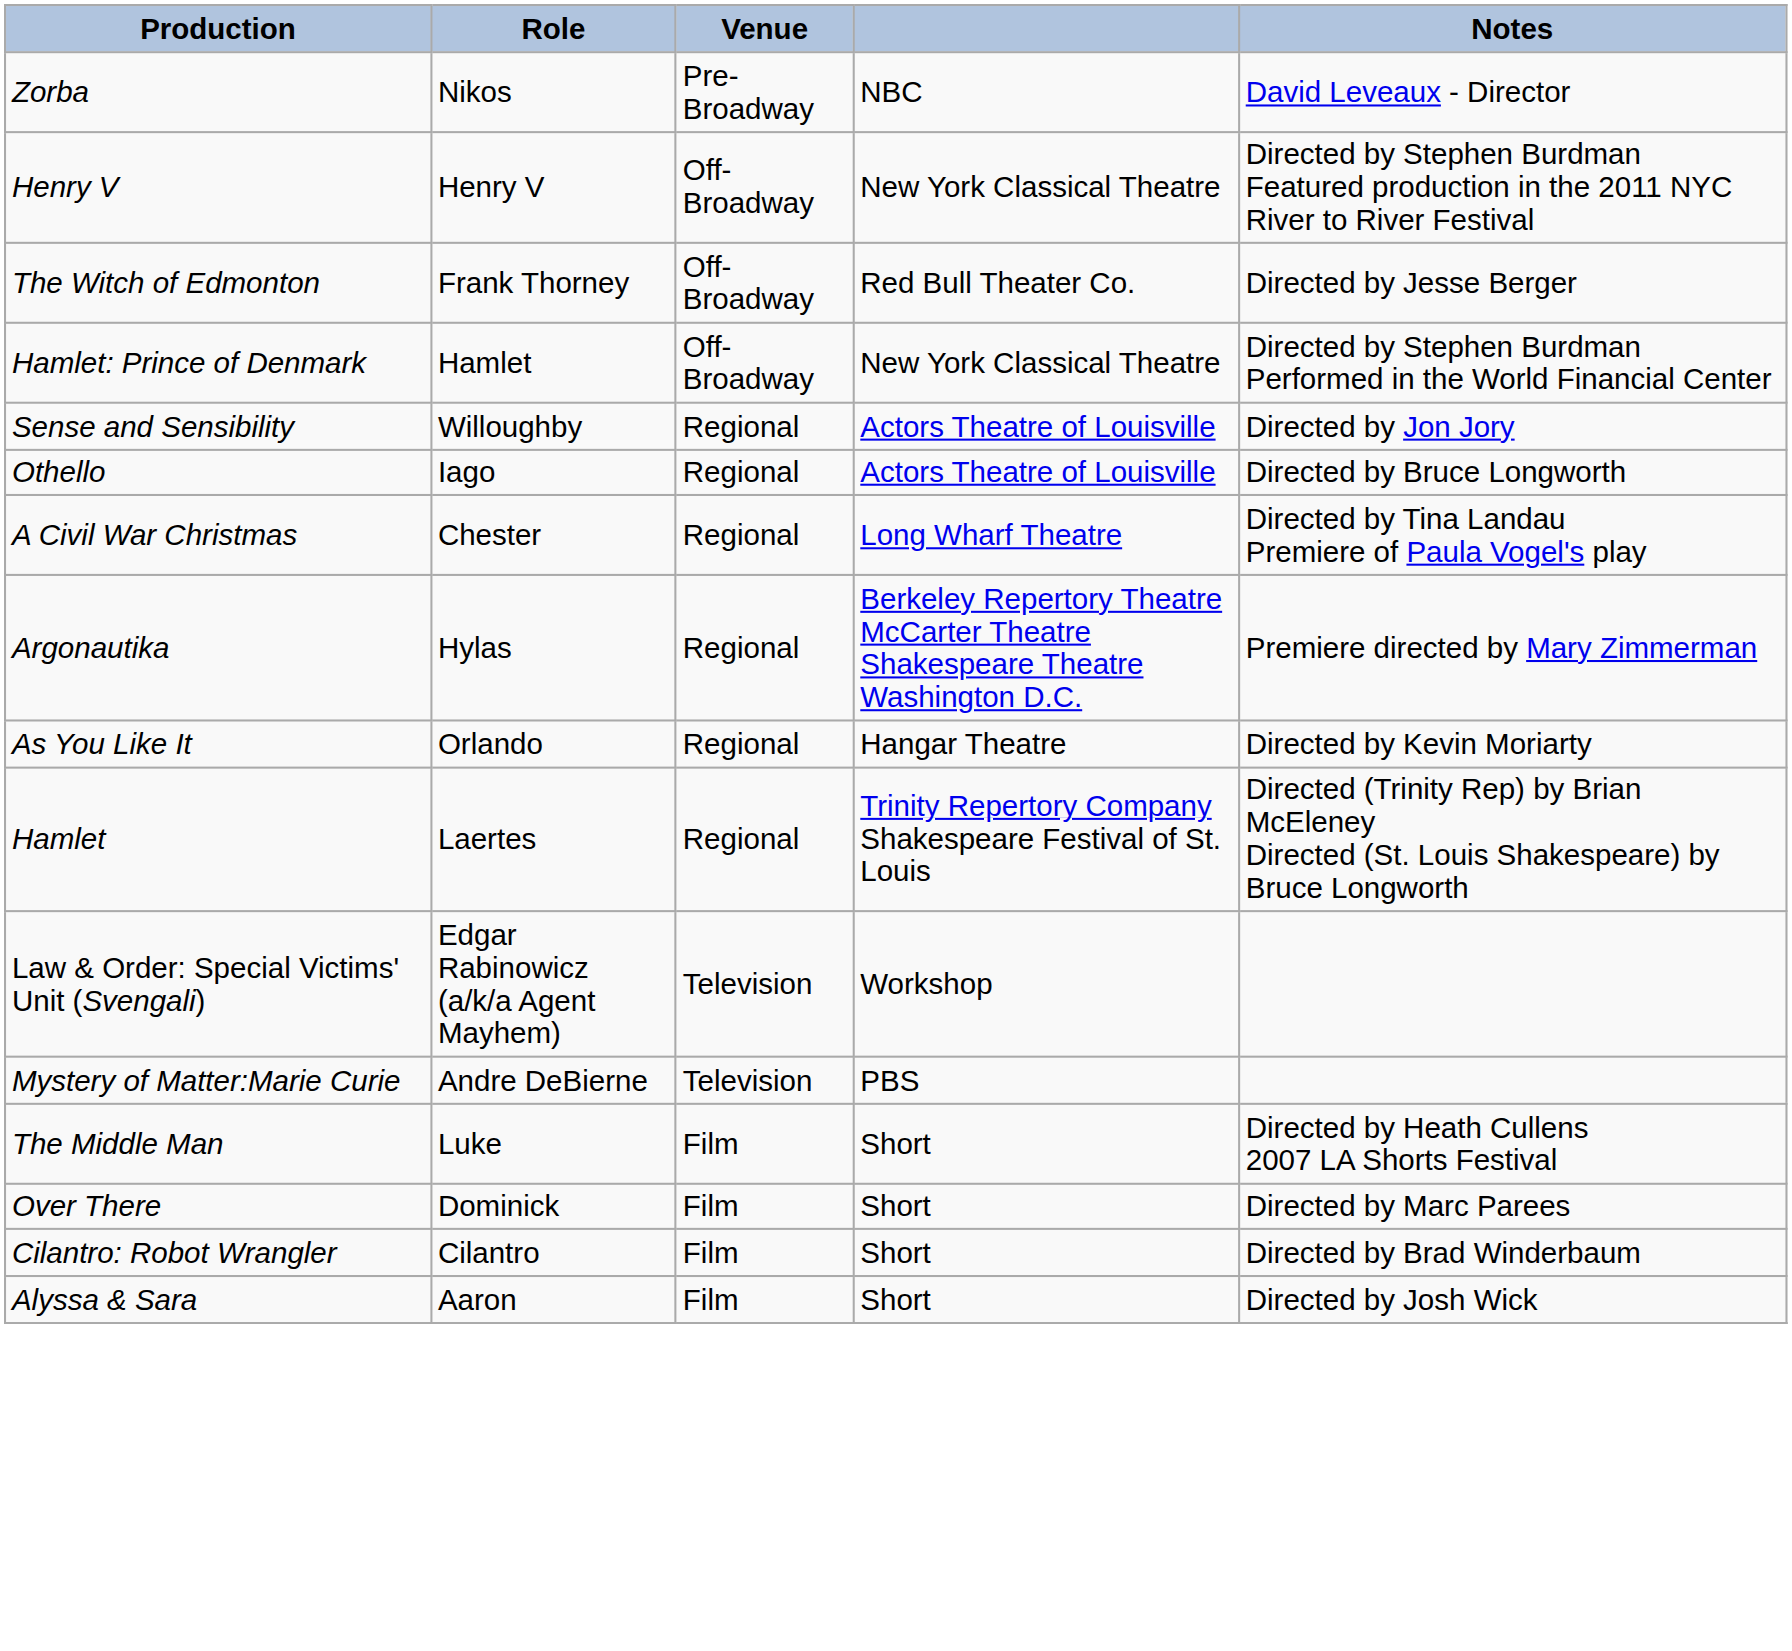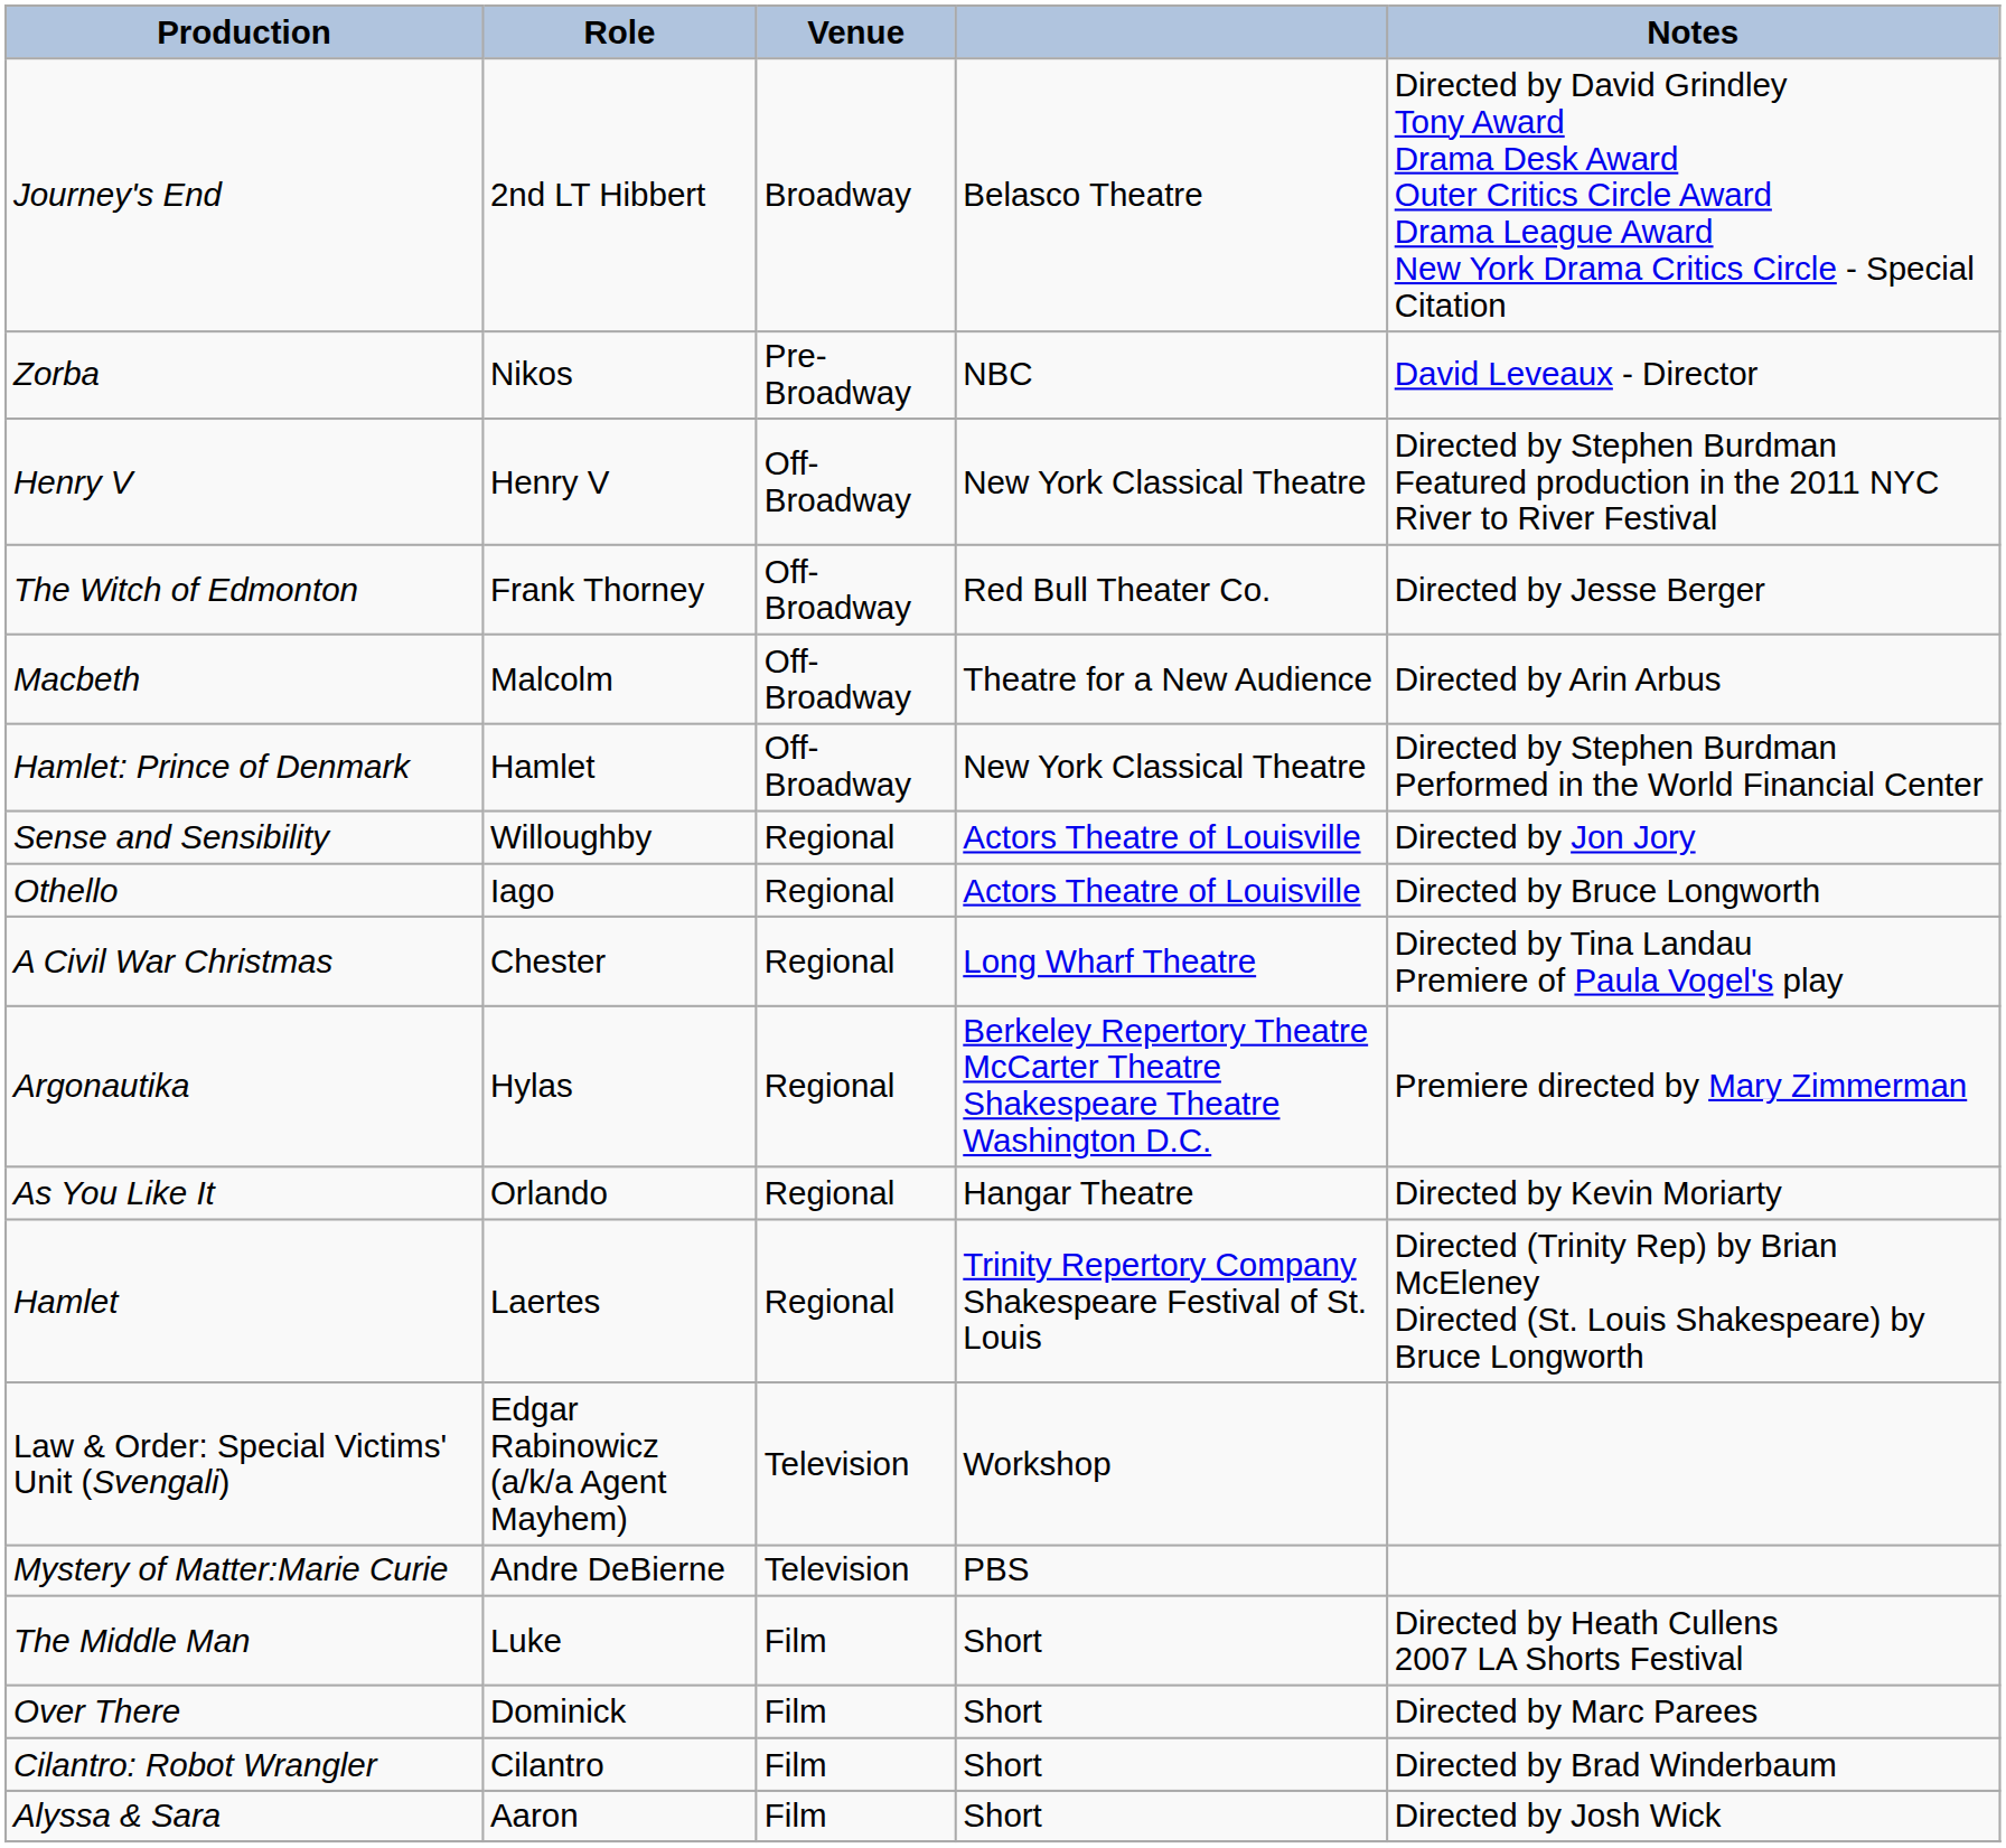+ row: Journey's End | 2nd LT Hibbert | Broadway | Belasco Theatre | Directed by David Grindley Tony Award Drama Desk Award Outer Critics Circle Award Drama League Award New York Drama Critics Circle - Special Citation
+ row: Macbeth | Malcolm | Off-Broadway | Theatre for a New Audience | Directed by Arin Arbus
